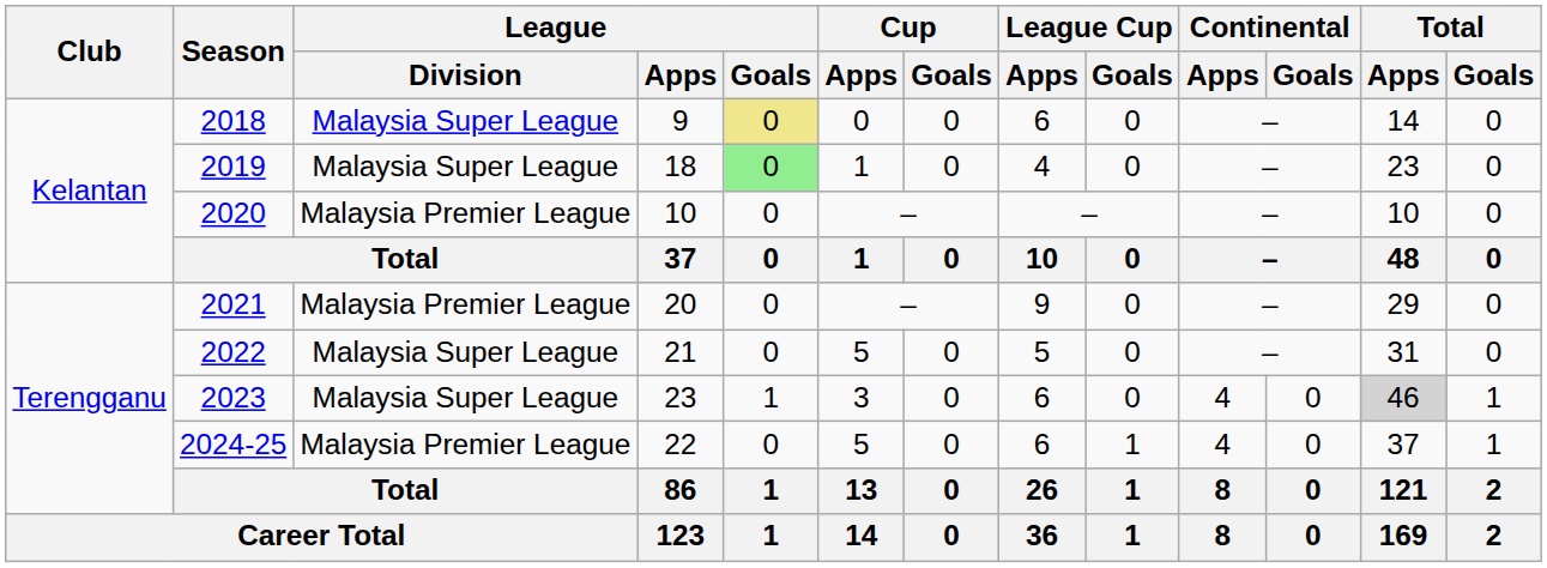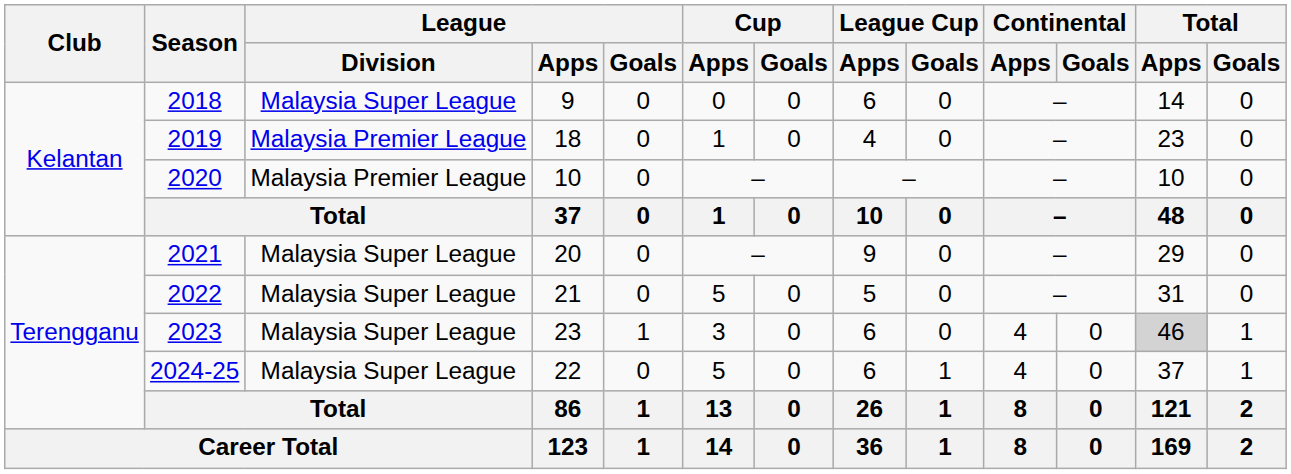2018 | League / Goals: khaki background -> no background
2019 | League / Division: Malaysia Super League -> Malaysia Premier League
2019 | League / Goals: lightgreen background -> no background
2021 | League / Division: Malaysia Premier League -> Malaysia Super League
2024-25 | League / Division: Malaysia Premier League -> Malaysia Super League
